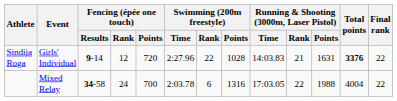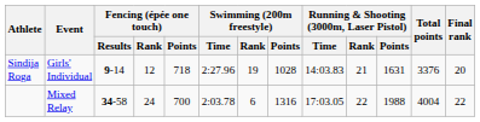Sindija Roga | Fencing (épée one touch) / Points: 720 -> 718
Sindija Roga | Swimming (200m freestyle) / Rank: 22 -> 19
Sindija Roga | Total points: bold -> normal
Sindija Roga | Final rank: 22 -> 20
